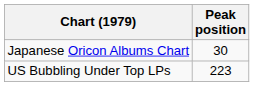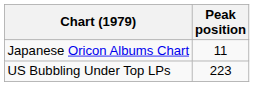Japanese Oricon Albums Chart | Peak position: 30 -> 11
